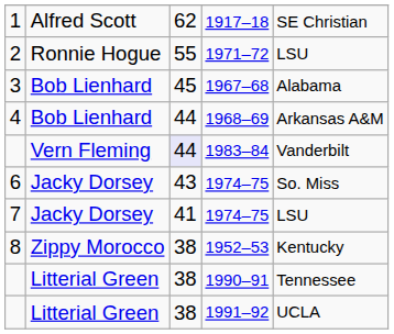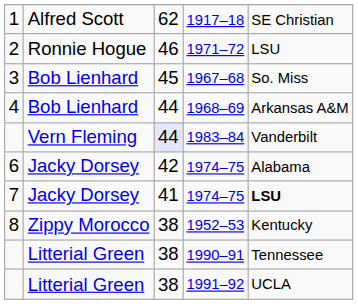1971–72 | column 3: 55 -> 46
1967–68 | column 5: Alabama -> So. Miss
6 / 1974–75 | column 3: 43 -> 42
6 / 1974–75 | column 5: So. Miss -> Alabama
7 / 1974–75 | column 5: normal -> bold
